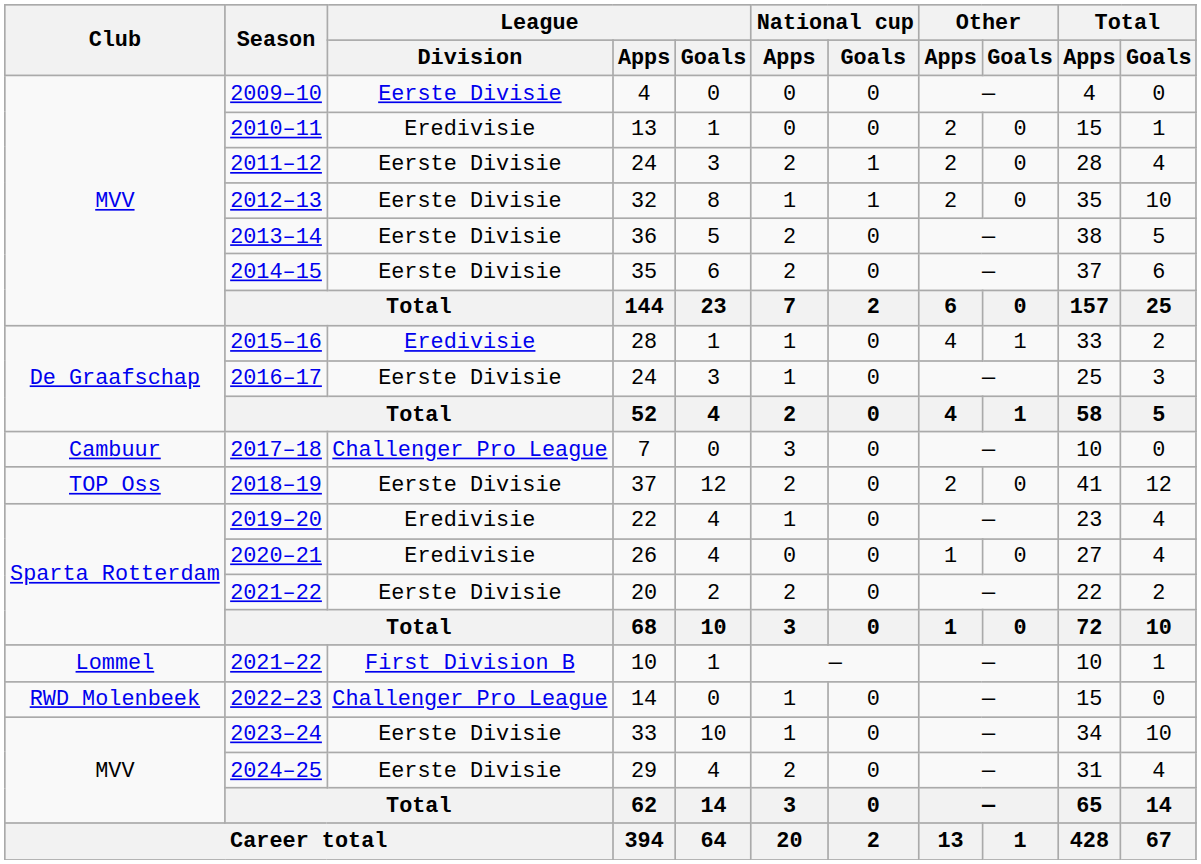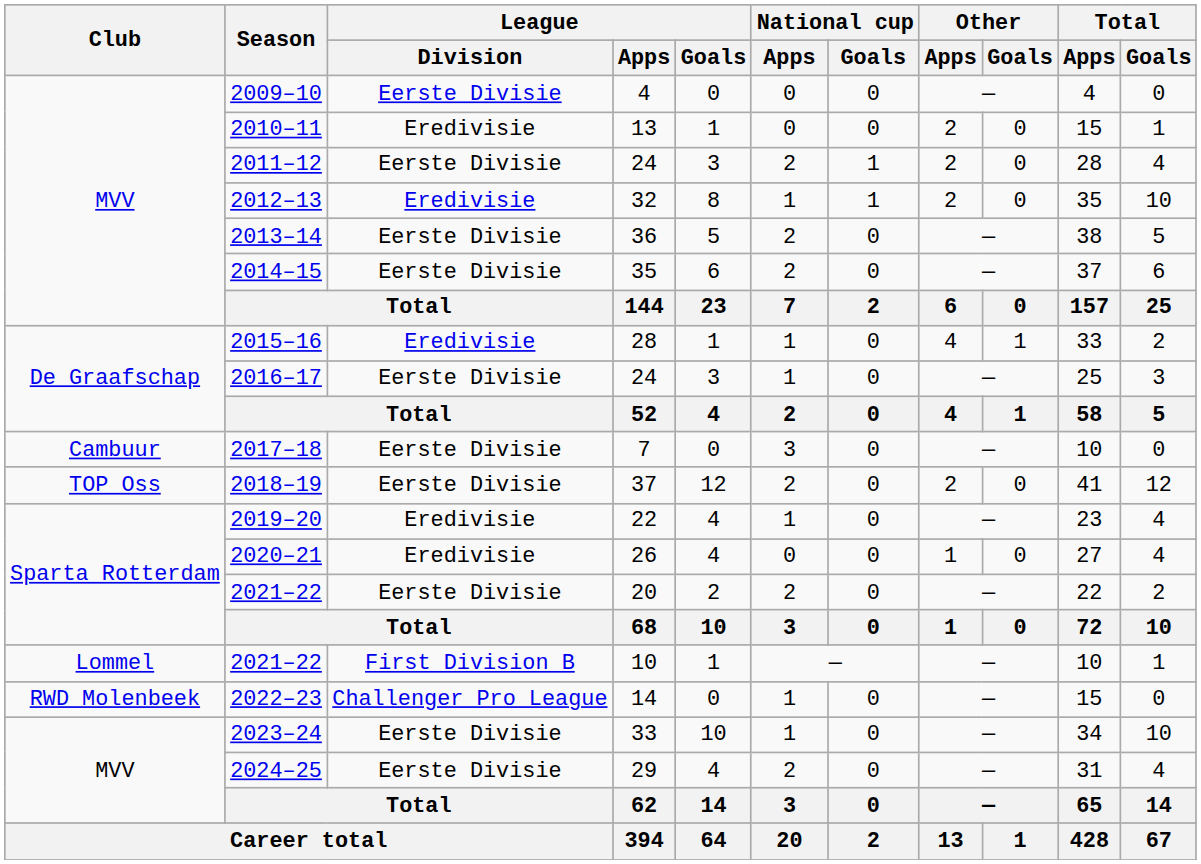2012–13 | League / Division: Eerste Divisie -> Eredivisie
2017–18 | League / Division: Challenger Pro League -> Eerste Divisie
